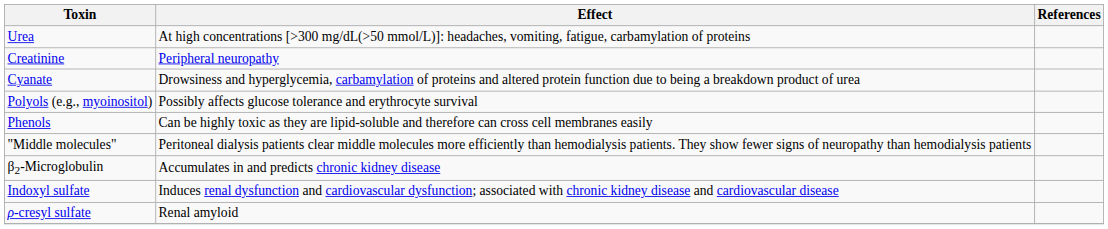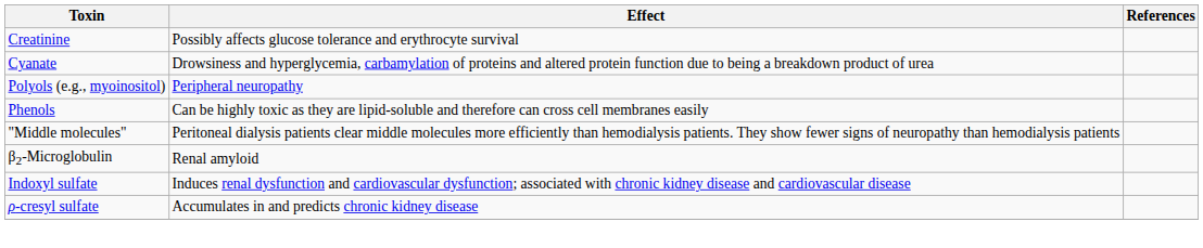- row: Urea | At high concentrations [>300 mg/dL(>50 mmol/L)]: headaches, vomiting, fatigue, carbamylation of proteins
Creatinine | Effect: Peripheral neuropathy -> Possibly affects glucose tolerance and erythrocyte survival
Polyols (e.g., myoinositol) | Effect: Possibly affects glucose tolerance and erythrocyte survival -> Peripheral neuropathy
β2-Microglobulin | Effect: Accumulates in and predicts chronic kidney disease -> Renal amyloid
ρ-cresyl sulfate | Effect: Renal amyloid -> Accumulates in and predicts chronic kidney disease
